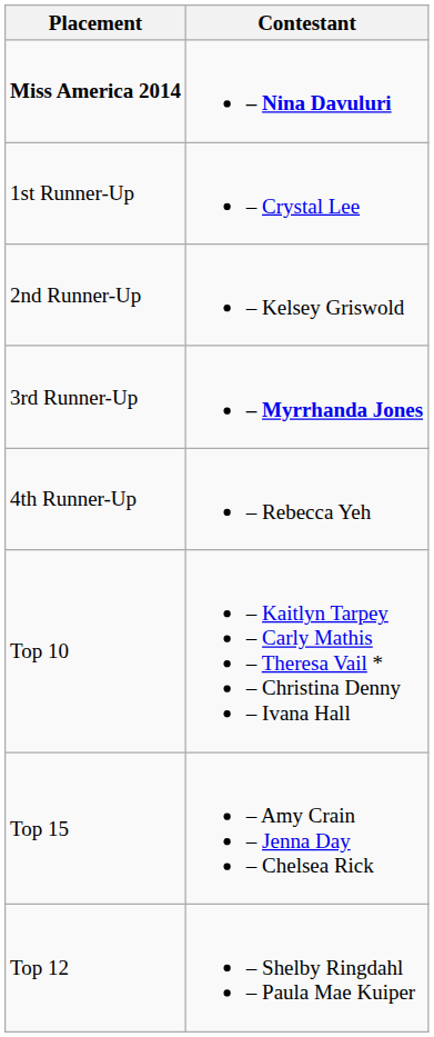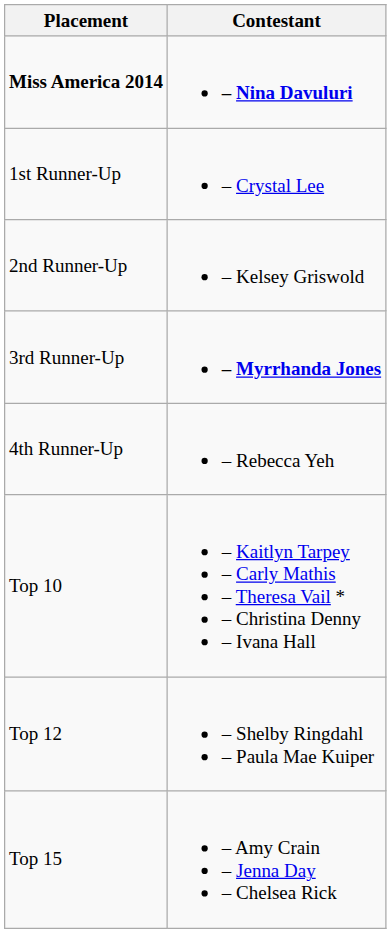rows swapped: Top 12 <-> Top 15
